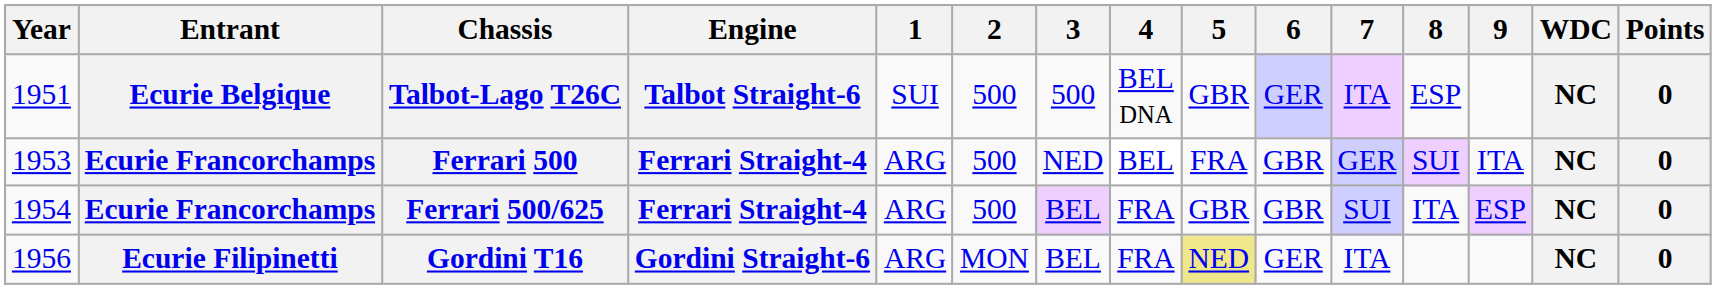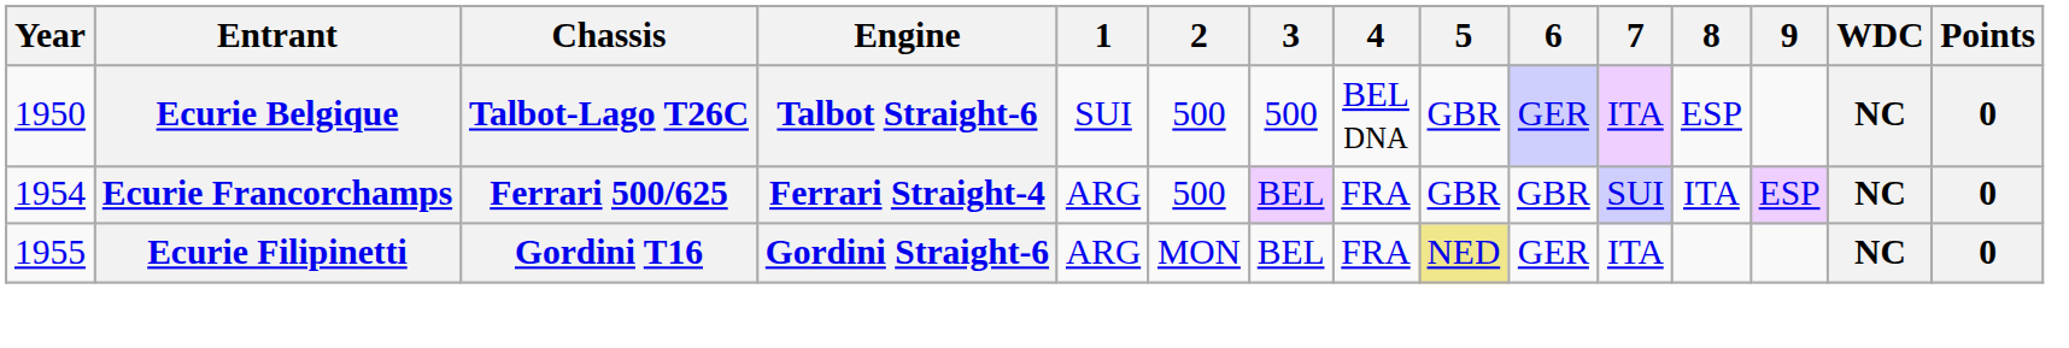Talbot-Lago T26C | Year: 1951 -> 1950
- row: 1953 | Ecurie Francorchamps | Ferrari 500 | Ferrari Straight-4 | ARG | 500 | NED | BEL | FRA | GBR | GER | SUI | ITA | NC | 0
Gordini T16 | Year: 1956 -> 1955
